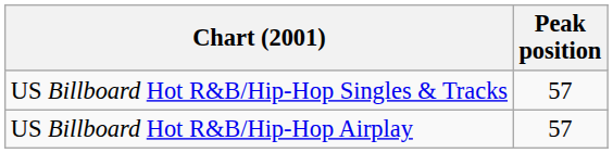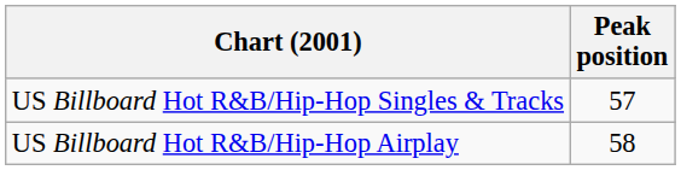US Billboard Hot R&B/Hip-Hop Airplay | Peak position: 57 -> 58
